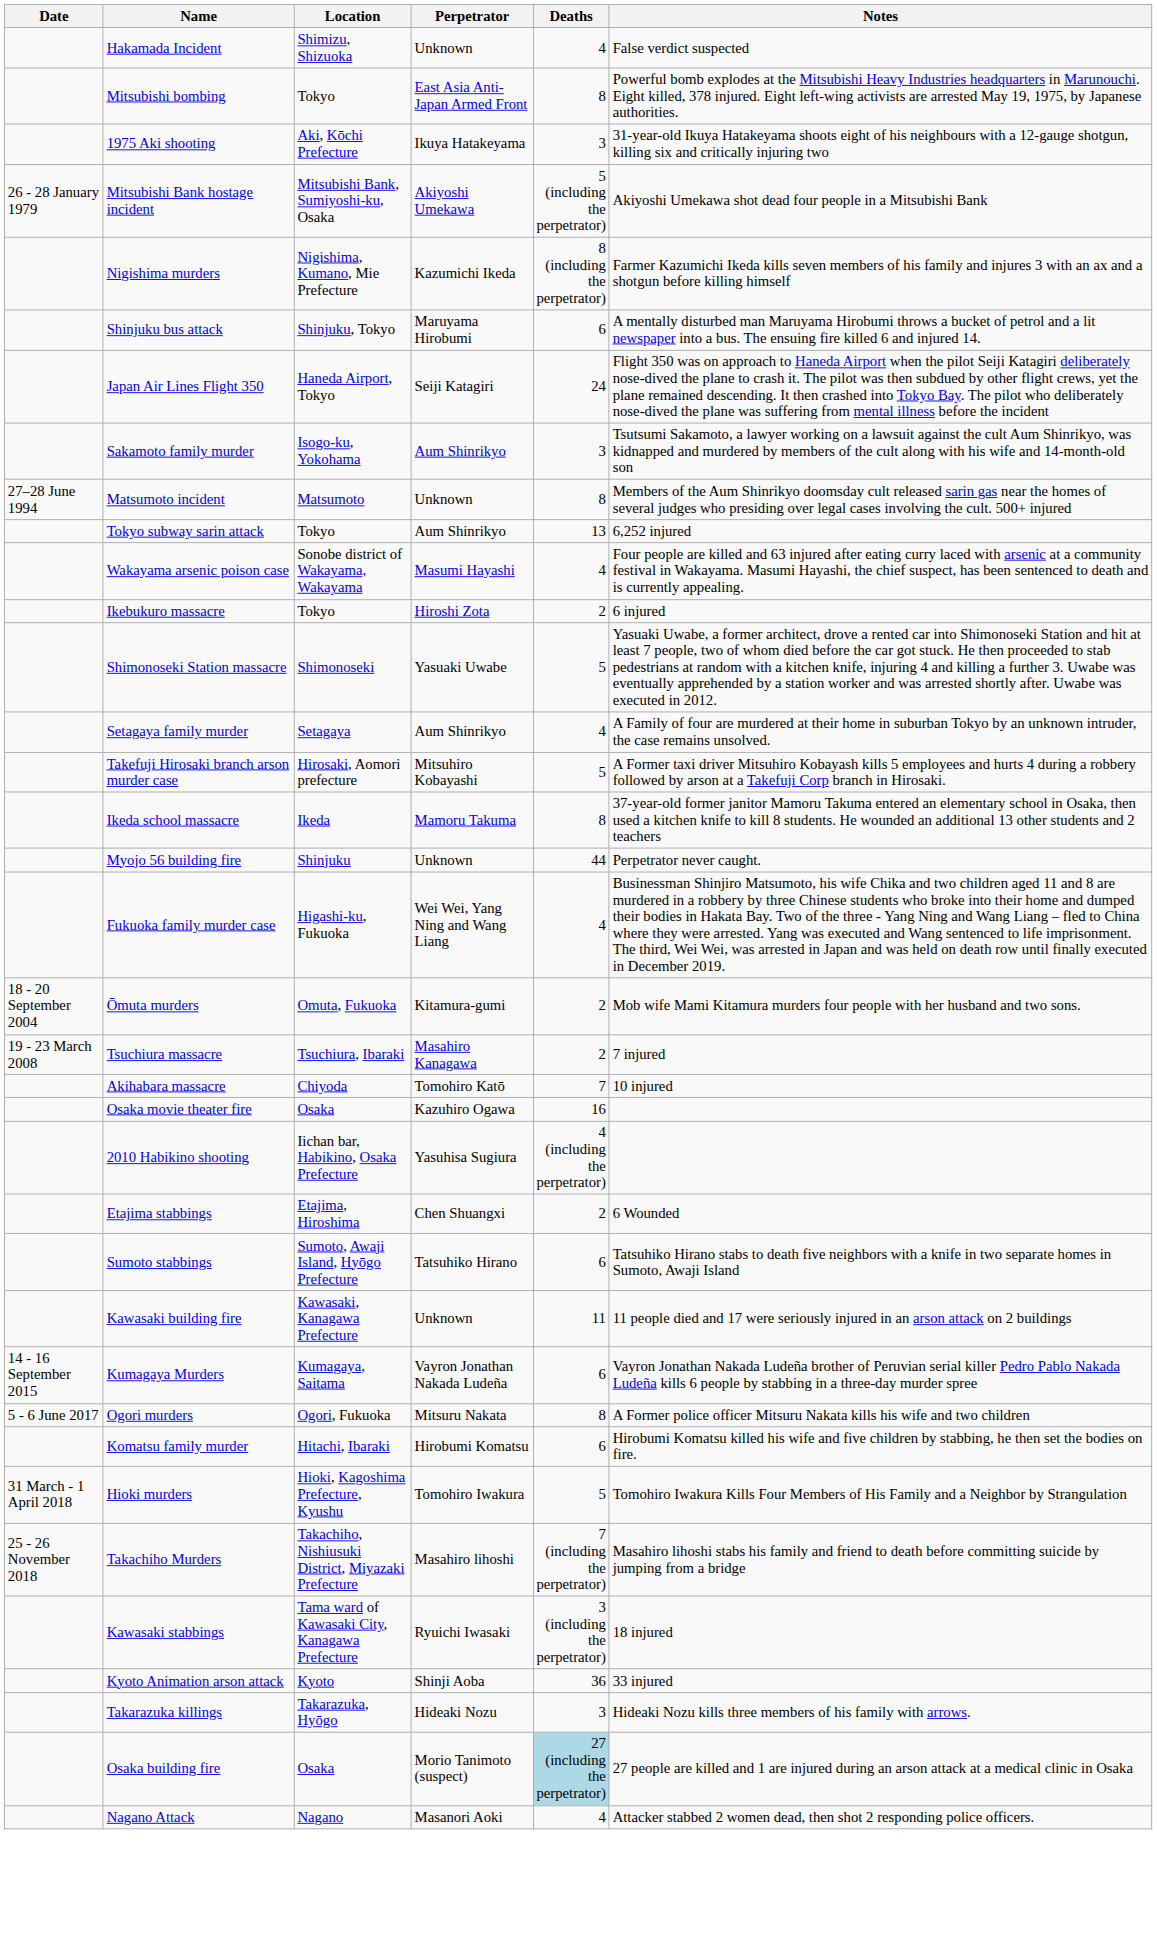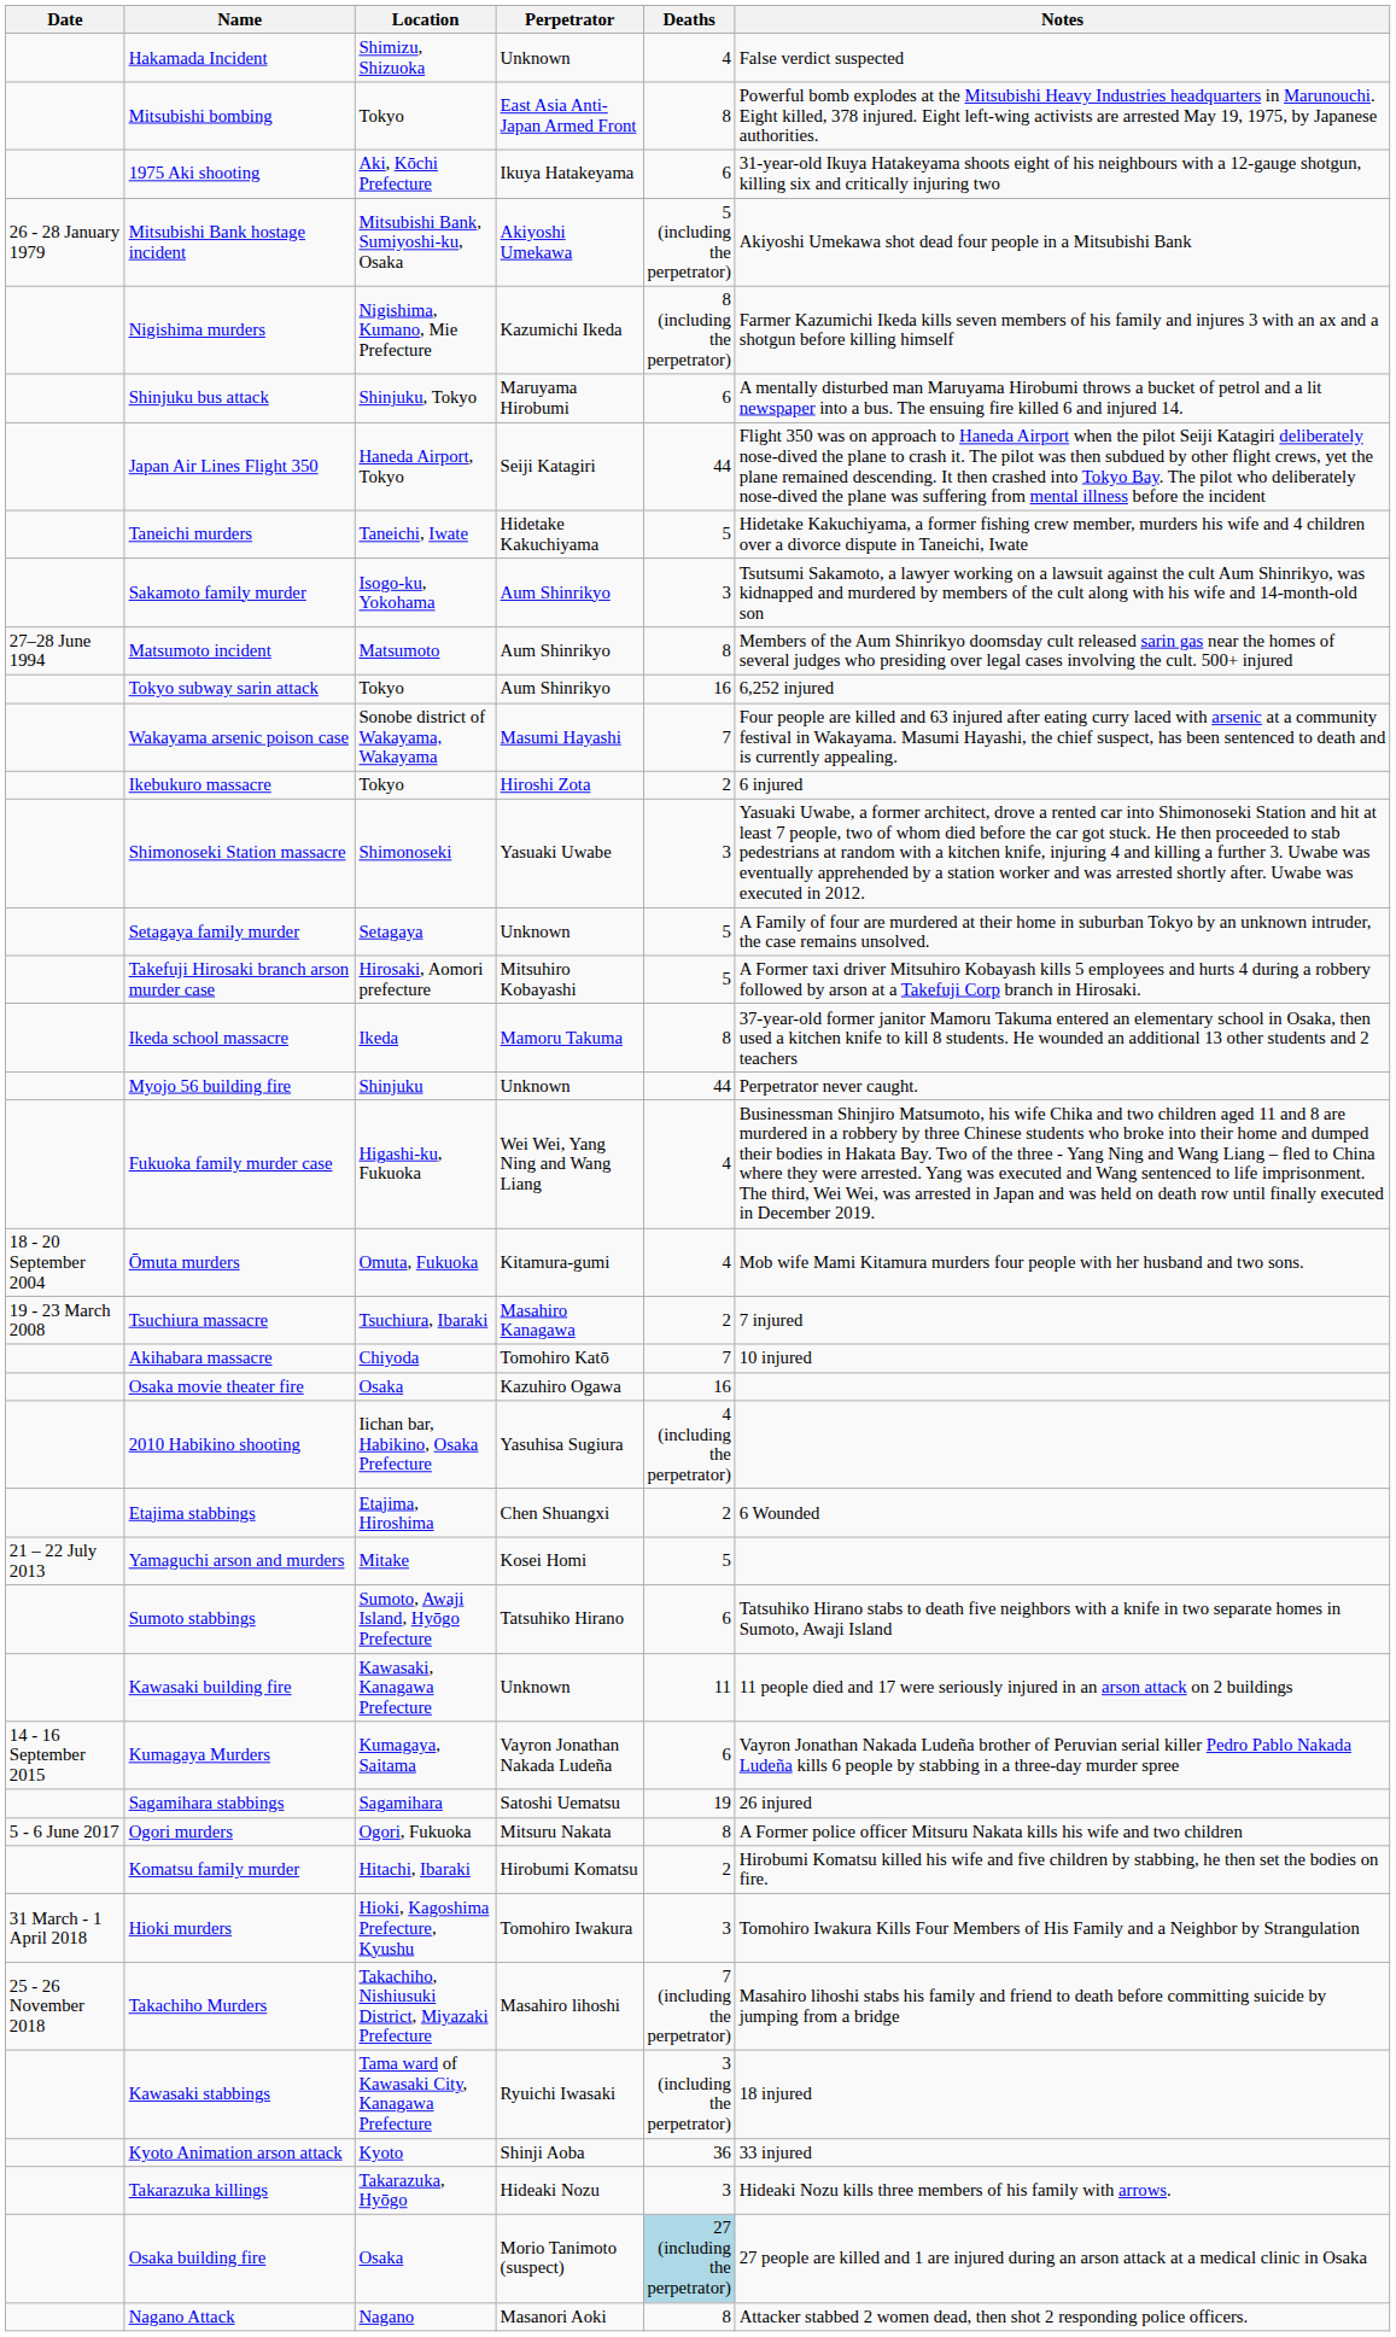1975 Aki shooting | Deaths: 3 -> 6
Japan Air Lines Flight 350 | Deaths: 24 -> 44
+ row: Taneichi murders | Taneichi, Iwate | Hidetake Kakuchiyama | 5 | Hidetake Kakuchiyama, a former fishing crew member, murders his wife and 4 children over a divorce dispute in Taneichi, Iwate
Matsumoto incident | Perpetrator: Unknown -> Aum Shinrikyo
Tokyo subway sarin attack | Deaths: 13 -> 16
Wakayama arsenic poison case | Deaths: 4 -> 7
Shimonoseki Station massacre | Deaths: 5 -> 3
Setagaya family murder | Perpetrator: Aum Shinrikyo -> Unknown
Setagaya family murder | Deaths: 4 -> 5
Ōmuta murders | Deaths: 2 -> 4
+ row: 21 – 22 July 2013 | Yamaguchi arson and murders | Mitake | Kosei Homi | 5
+ row: Sagamihara stabbings | Sagamihara | Satoshi Uematsu | 19 | 26 injured
Komatsu family murder | Deaths: 6 -> 2
Hioki murders | Deaths: 5 -> 3
Nagano Attack | Deaths: 4 -> 8
